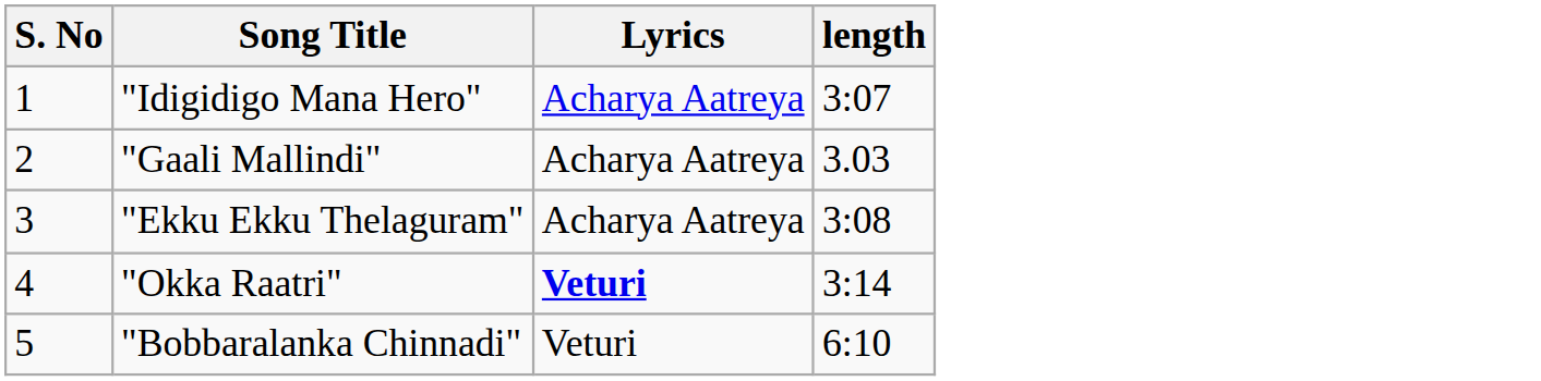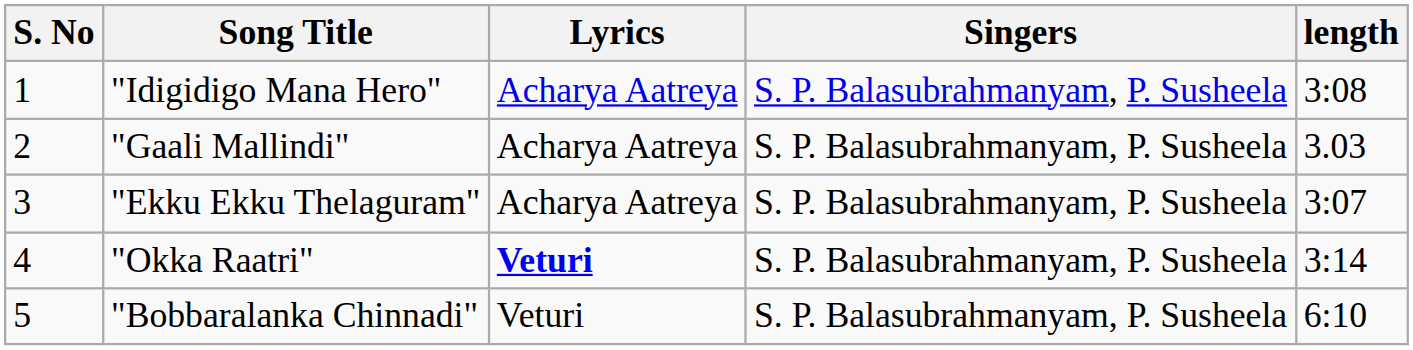+ column: Singers | S. P. Balasubrahmanyam, P. Susheela | S. P. Balasubrahmanyam, P. Susheela | S. P. Balasubrahmanyam, P. Susheela | S. P. Balasubrahmanyam, P. Susheela | S. P. Balasubrahmanyam, P. Susheela
"Idigidigo Mana Hero" | length: 3:07 -> 3:08
"Ekku Ekku Thelaguram" | length: 3:08 -> 3:07
